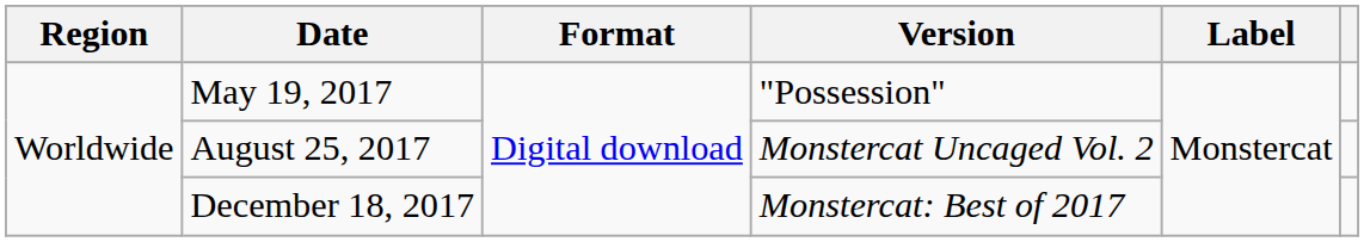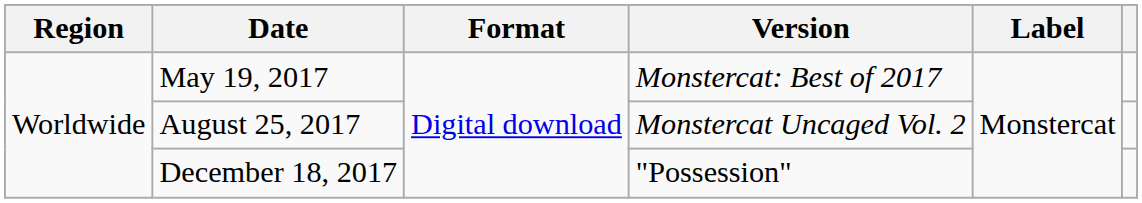May 19, 2017 | Version: "Possession" -> Monstercat: Best of 2017
December 18, 2017 | Version: Monstercat: Best of 2017 -> "Possession"
